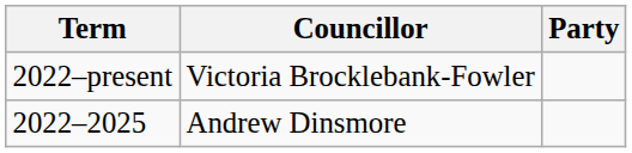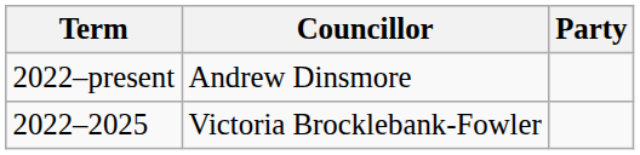2022–present | Councillor: Victoria Brocklebank-Fowler -> Andrew Dinsmore
2022–2025 | Councillor: Andrew Dinsmore -> Victoria Brocklebank-Fowler
